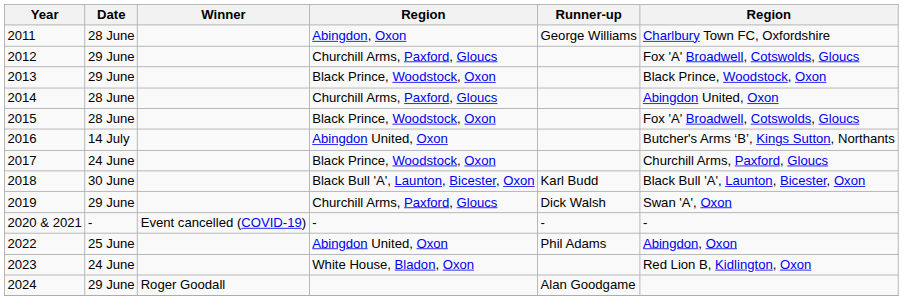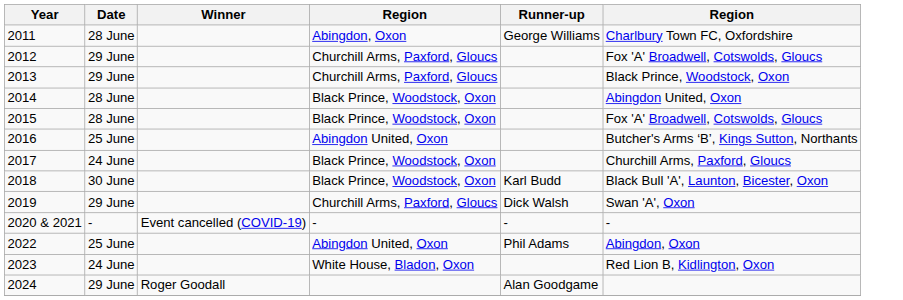2013 | column 4: Black Prince, Woodstock, Oxon -> Churchill Arms, Paxford, Gloucs
2014 | column 4: Churchill Arms, Paxford, Gloucs -> Black Prince, Woodstock, Oxon
2016 | Date: 14 July -> 25 June
2018 | column 4: Black Bull 'A', Launton, Bicester, Oxon -> Black Prince, Woodstock, Oxon
